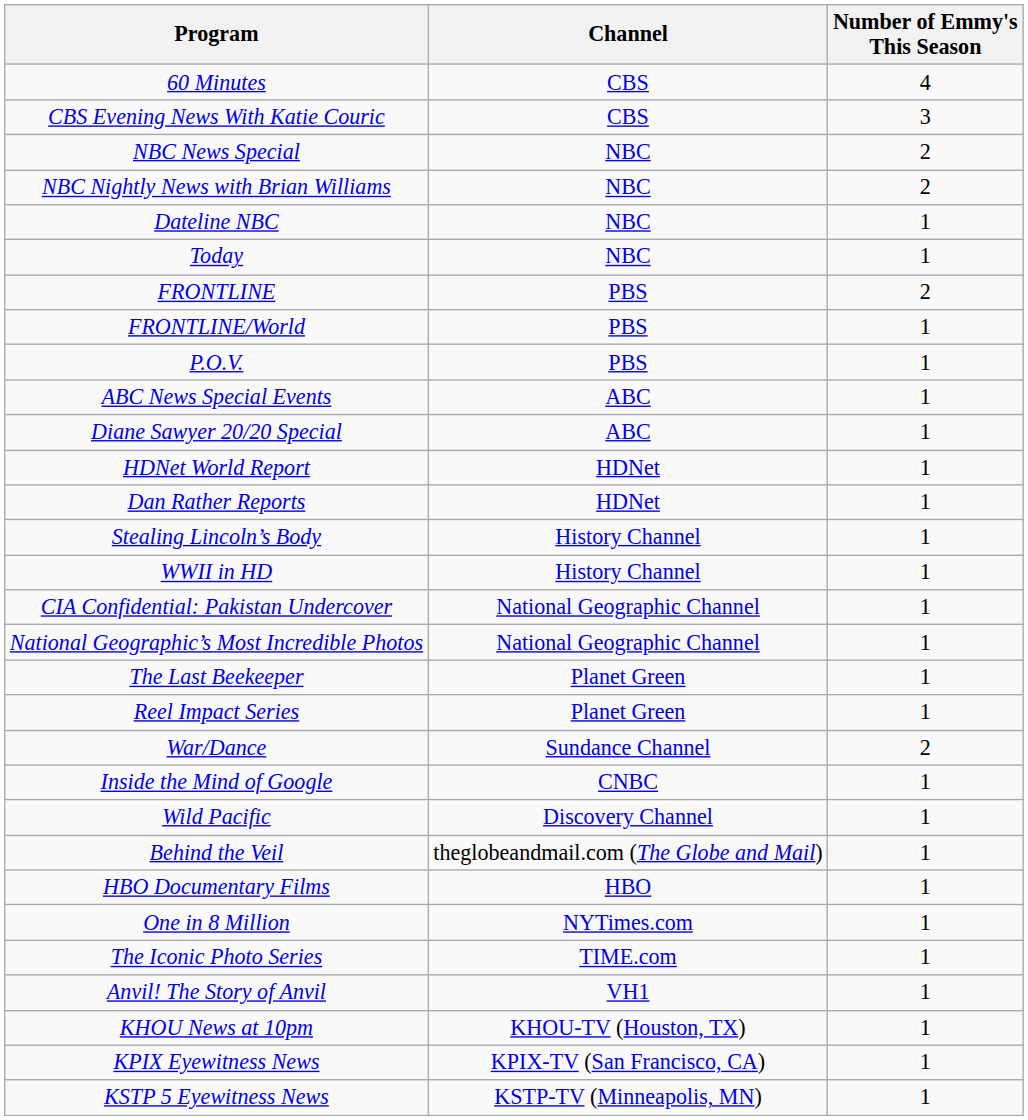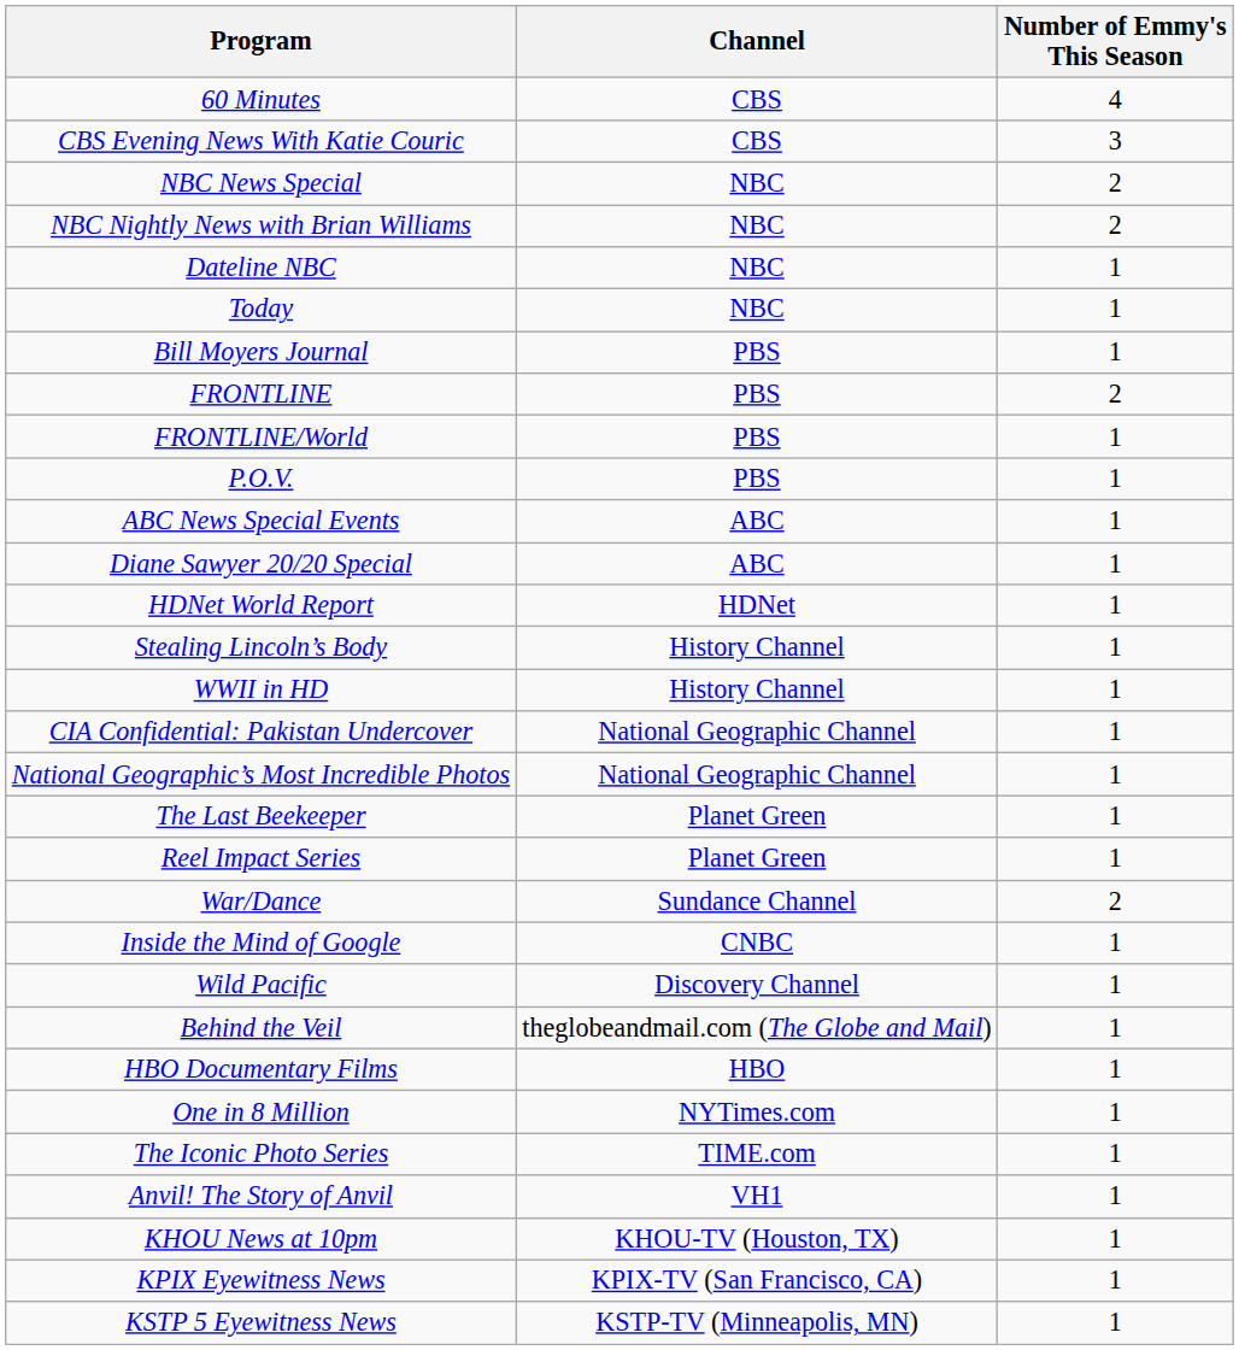+ row: Bill Moyers Journal | PBS | 1
- row: Dan Rather Reports | HDNet | 1
